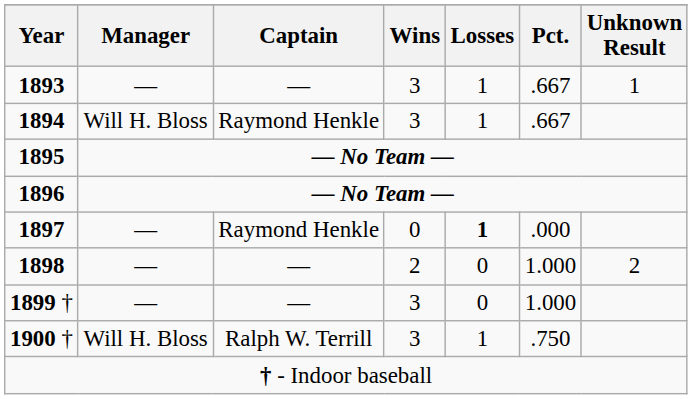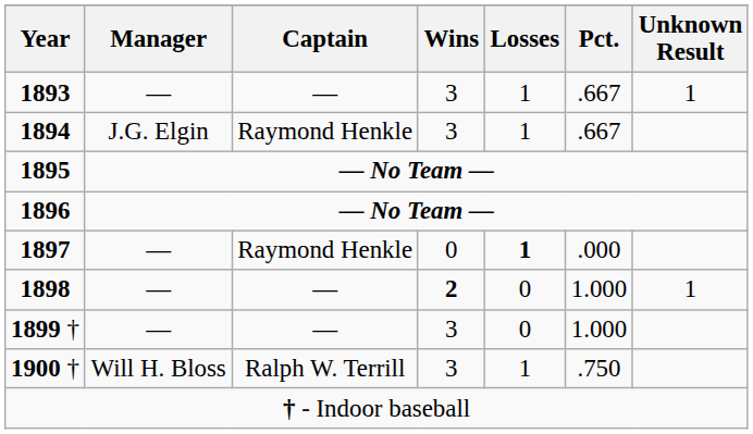1894 | Manager: Will H. Bloss -> J.G. Elgin
1898 | Wins: normal -> bold
1898 | Unknown Result: 2 -> 1
